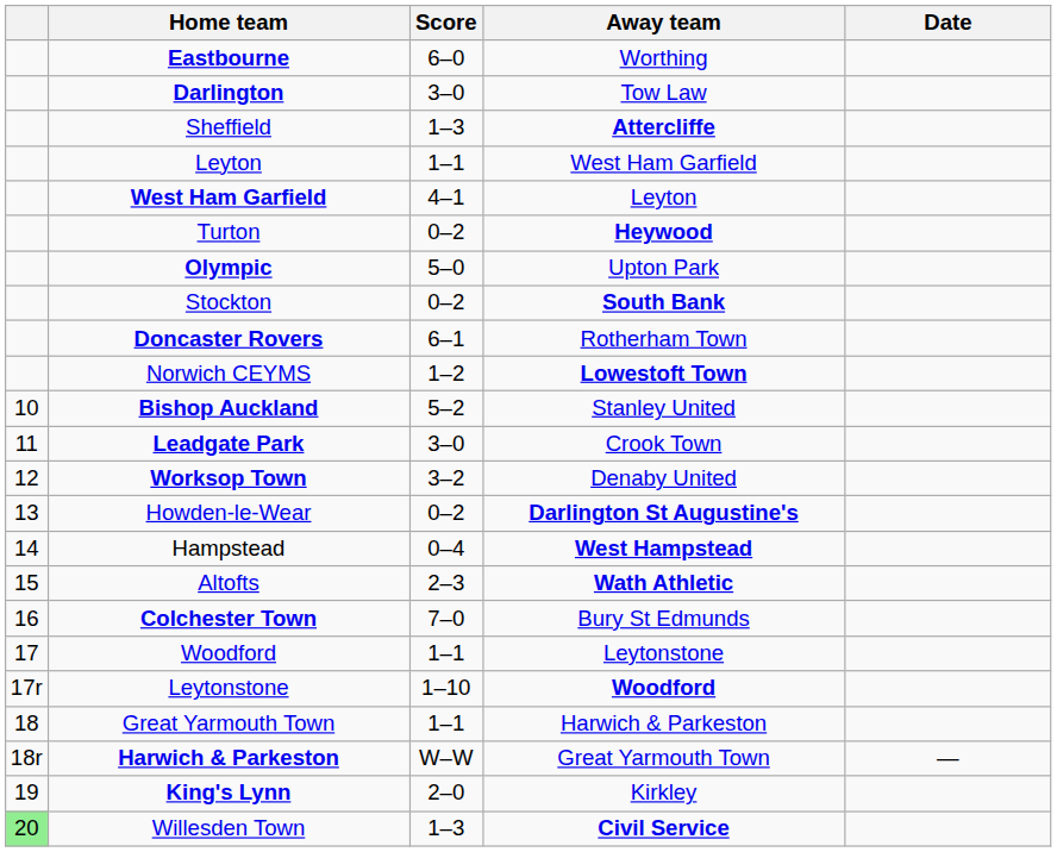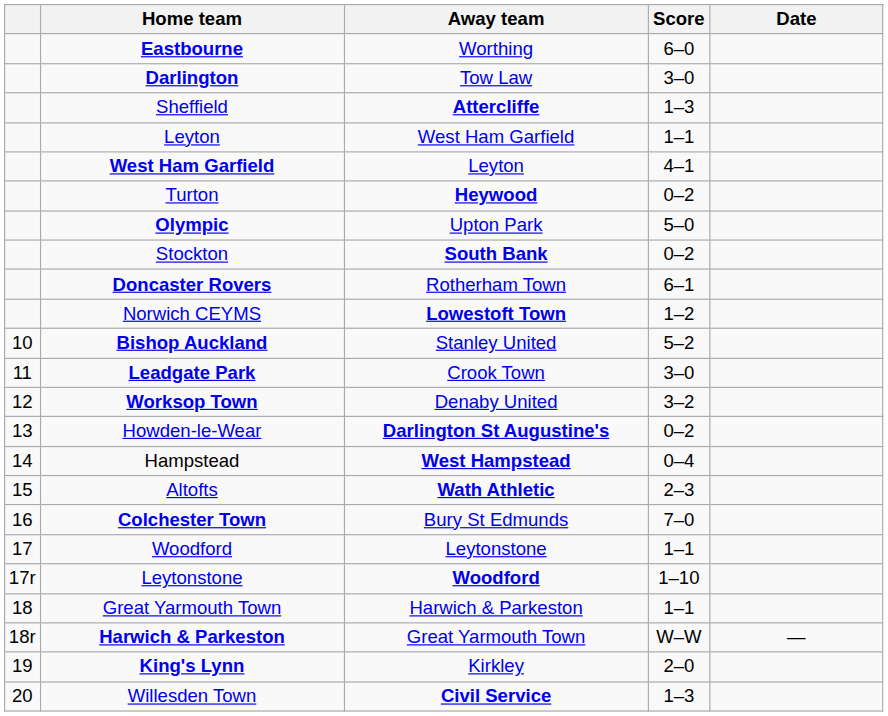columns swapped: Score <-> Away team
Willesden Town | column 1: lightgreen background -> no background
